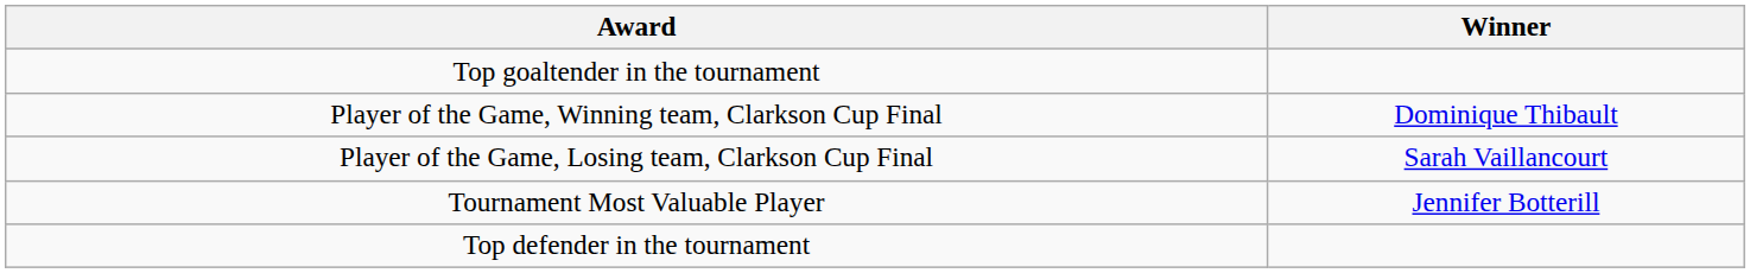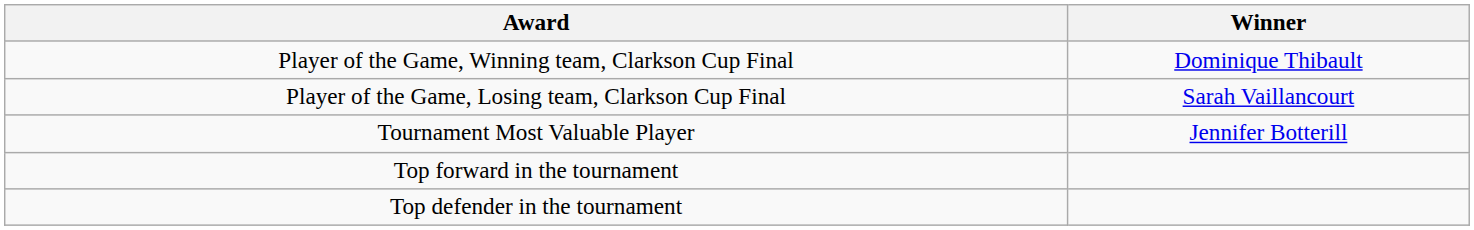- row: Top goaltender in the tournament
+ row: Top forward in the tournament
